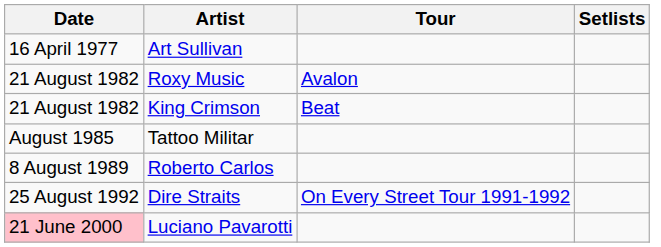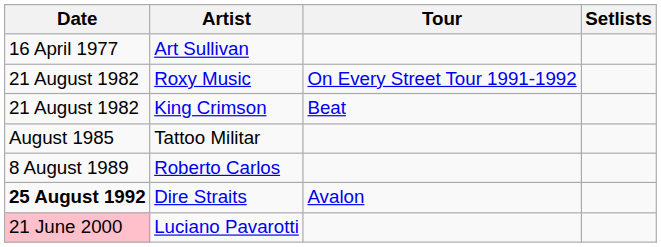Roxy Music | Tour: Avalon -> On Every Street Tour 1991-1992
Dire Straits | Date: normal -> bold
Dire Straits | Tour: On Every Street Tour 1991-1992 -> Avalon
